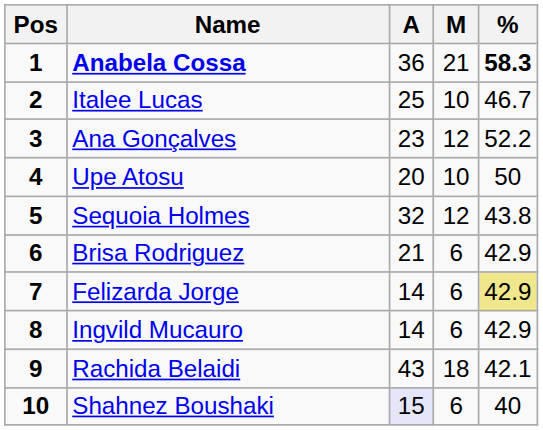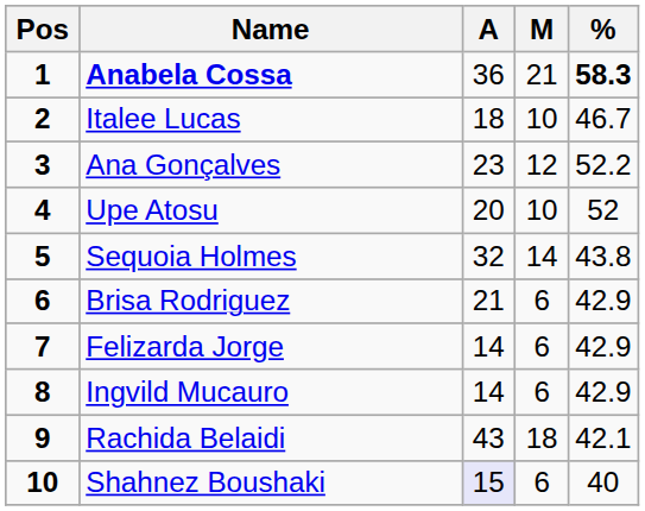Italee Lucas | A: 25 -> 18
Upe Atosu | %: 50 -> 52
Sequoia Holmes | M: 12 -> 14
Felizarda Jorge | %: khaki background -> no background
